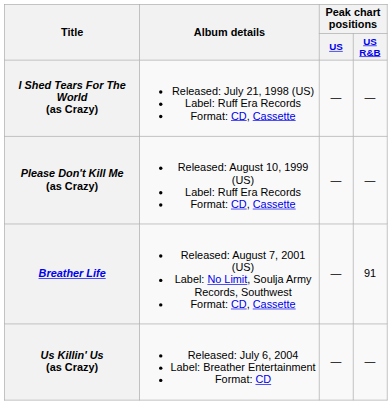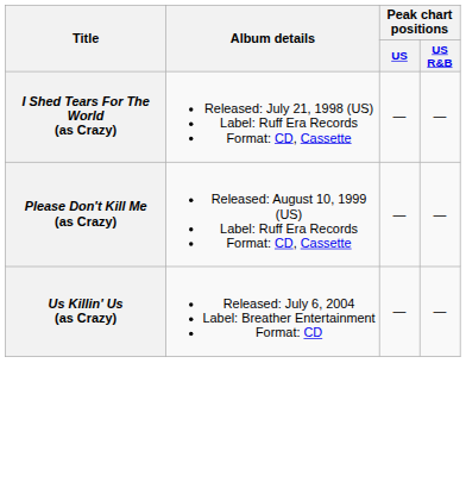- row: Breather Life | Released: August 7, 2001 (US) Label: No Limit, Soulja Army Records, Southwest Format: CD, Cassette | — | 91
